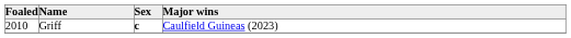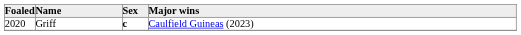Griff | Foaled: 2010 -> 2020
